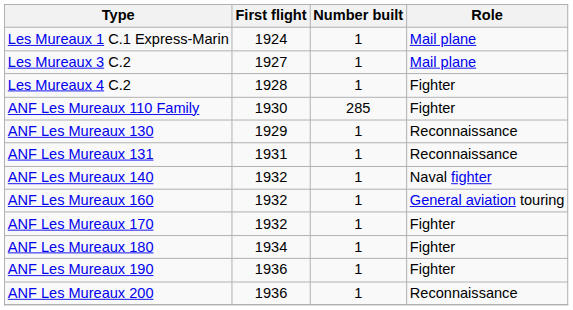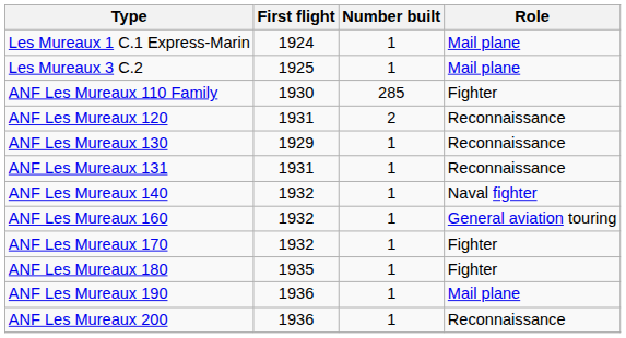Les Mureaux 3 C.2 | First flight: 1927 -> 1925
- row: Les Mureaux 4 C.2 | 1928 | 1 | Fighter
+ row: ANF Les Mureaux 120 | 1931 | 2 | Reconnaissance
ANF Les Mureaux 180 | First flight: 1934 -> 1935
ANF Les Mureaux 190 | Role: Fighter -> Mail plane
